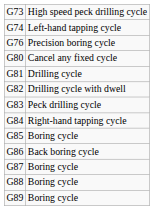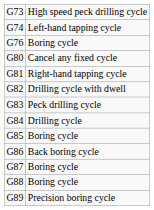G76 | column 2: Precision boring cycle -> Boring cycle
G81 | column 2: Drilling cycle -> Right-hand tapping cycle
G84 | column 2: Right-hand tapping cycle -> Drilling cycle
G89 | column 2: Boring cycle -> Precision boring cycle
